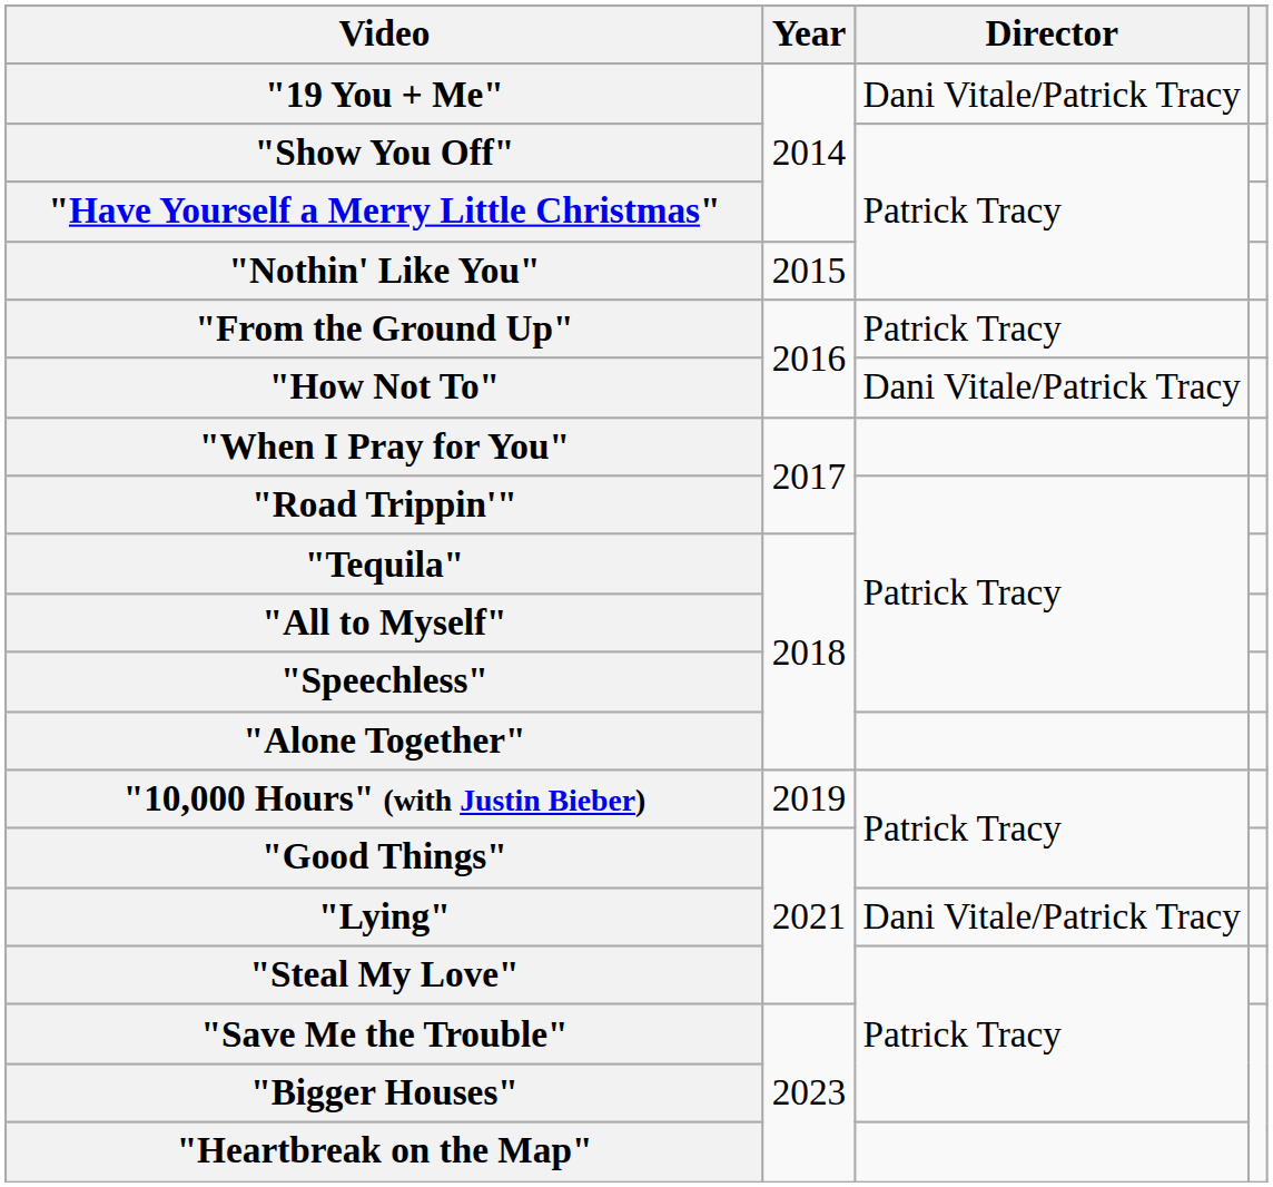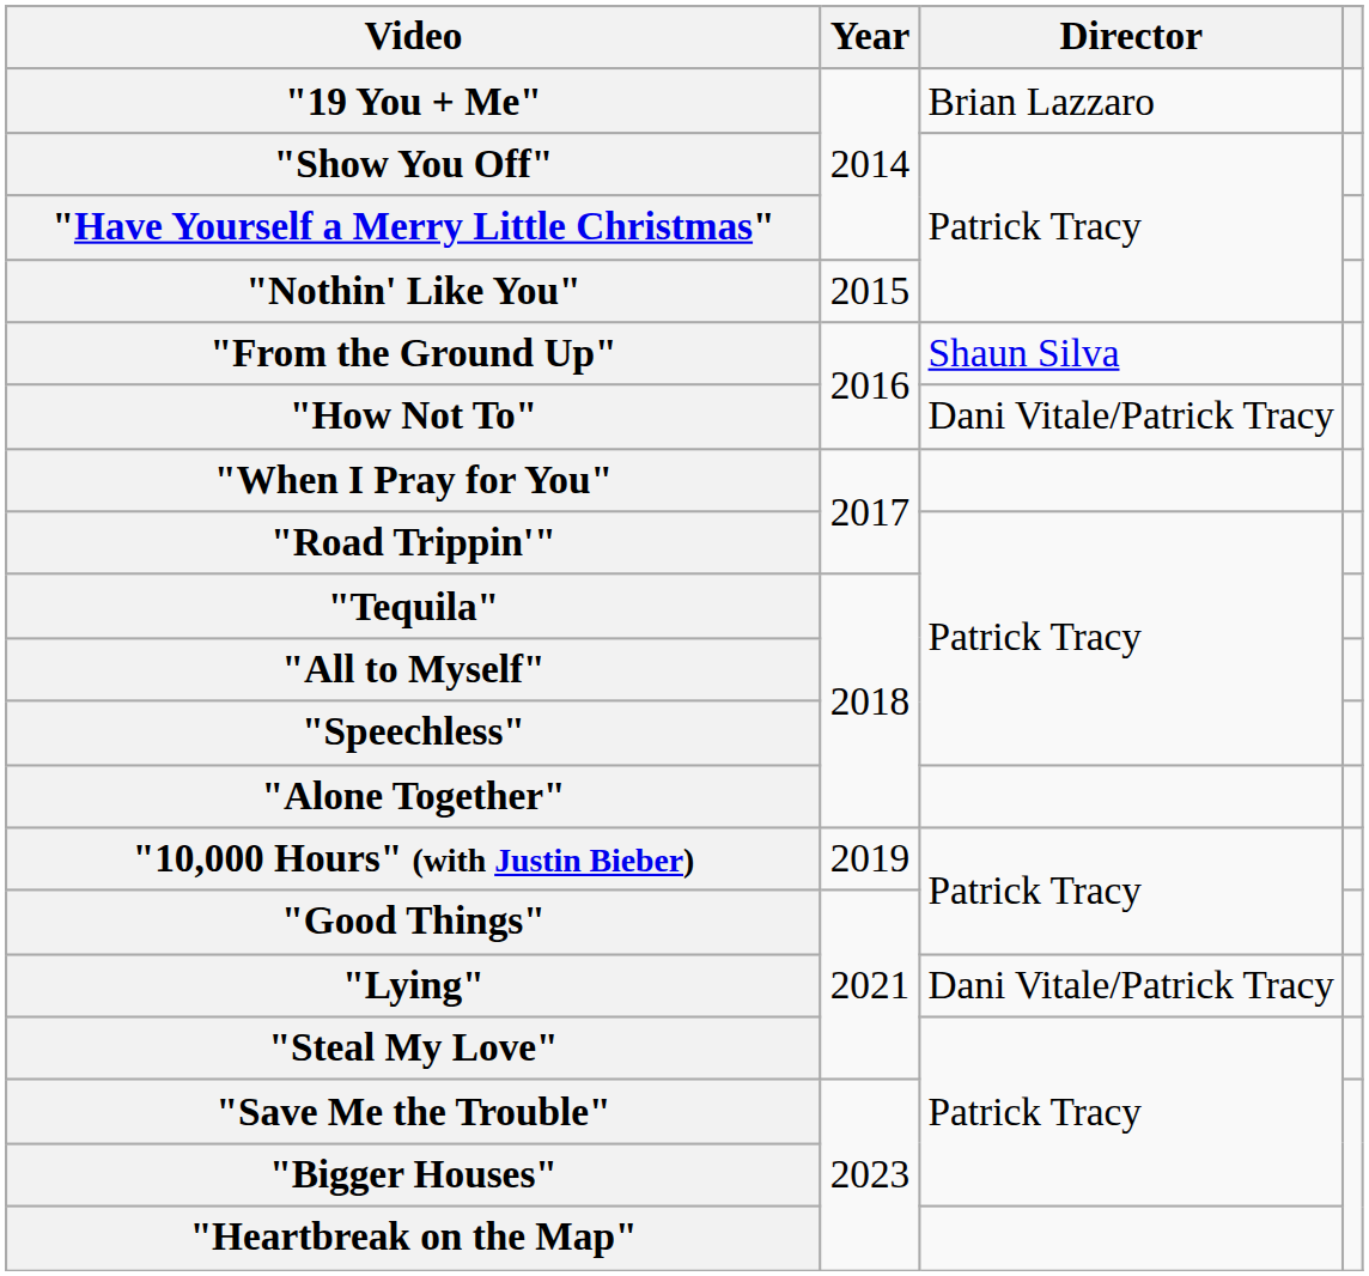"19 You + Me" | Director: Dani Vitale/Patrick Tracy -> Brian Lazzaro
"From the Ground Up" | Director: Patrick Tracy -> Shaun Silva
